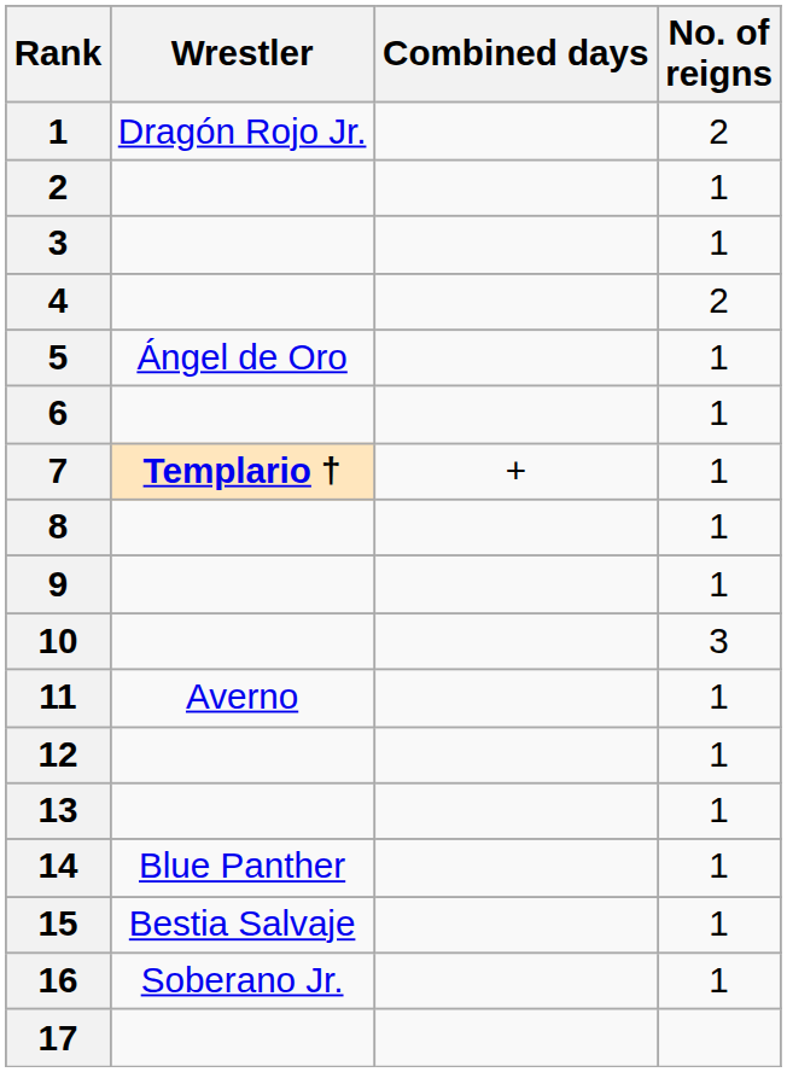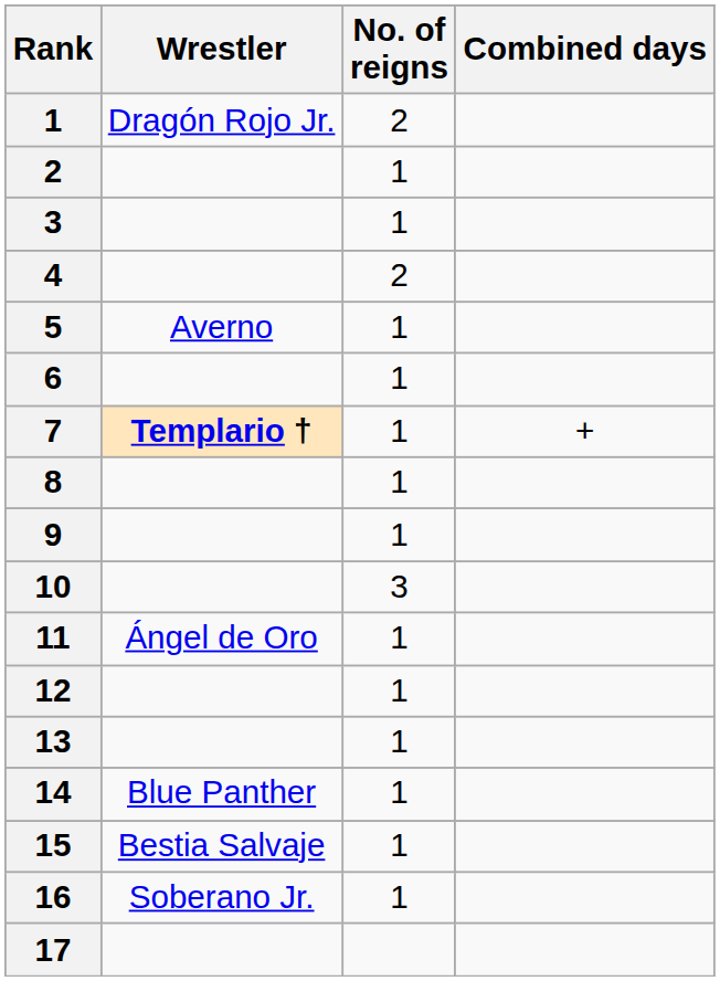columns swapped: No. of reigns <-> Combined days
5 | Wrestler: Ángel de Oro -> Averno
11 | Wrestler: Averno -> Ángel de Oro
